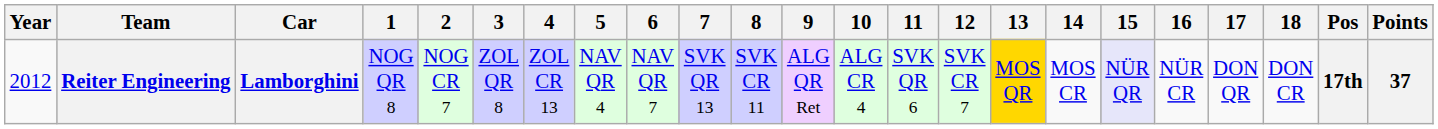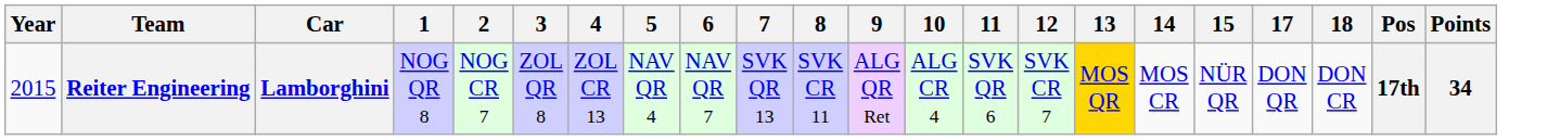- column: 16 | NÜR CR
Reiter Engineering | Year: 2012 -> 2015
Reiter Engineering | 15: lavender background -> no background
Reiter Engineering | Points: 37 -> 34
